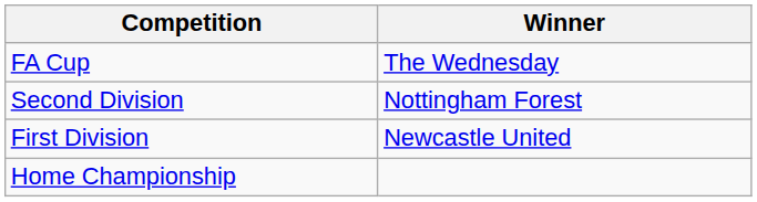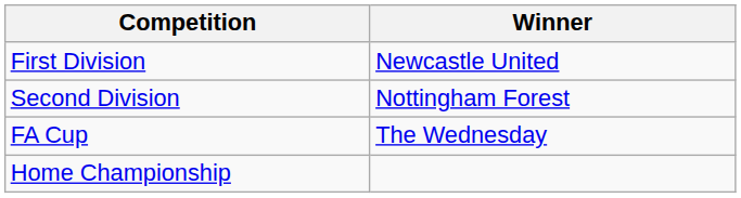rows swapped: First Division <-> FA Cup
